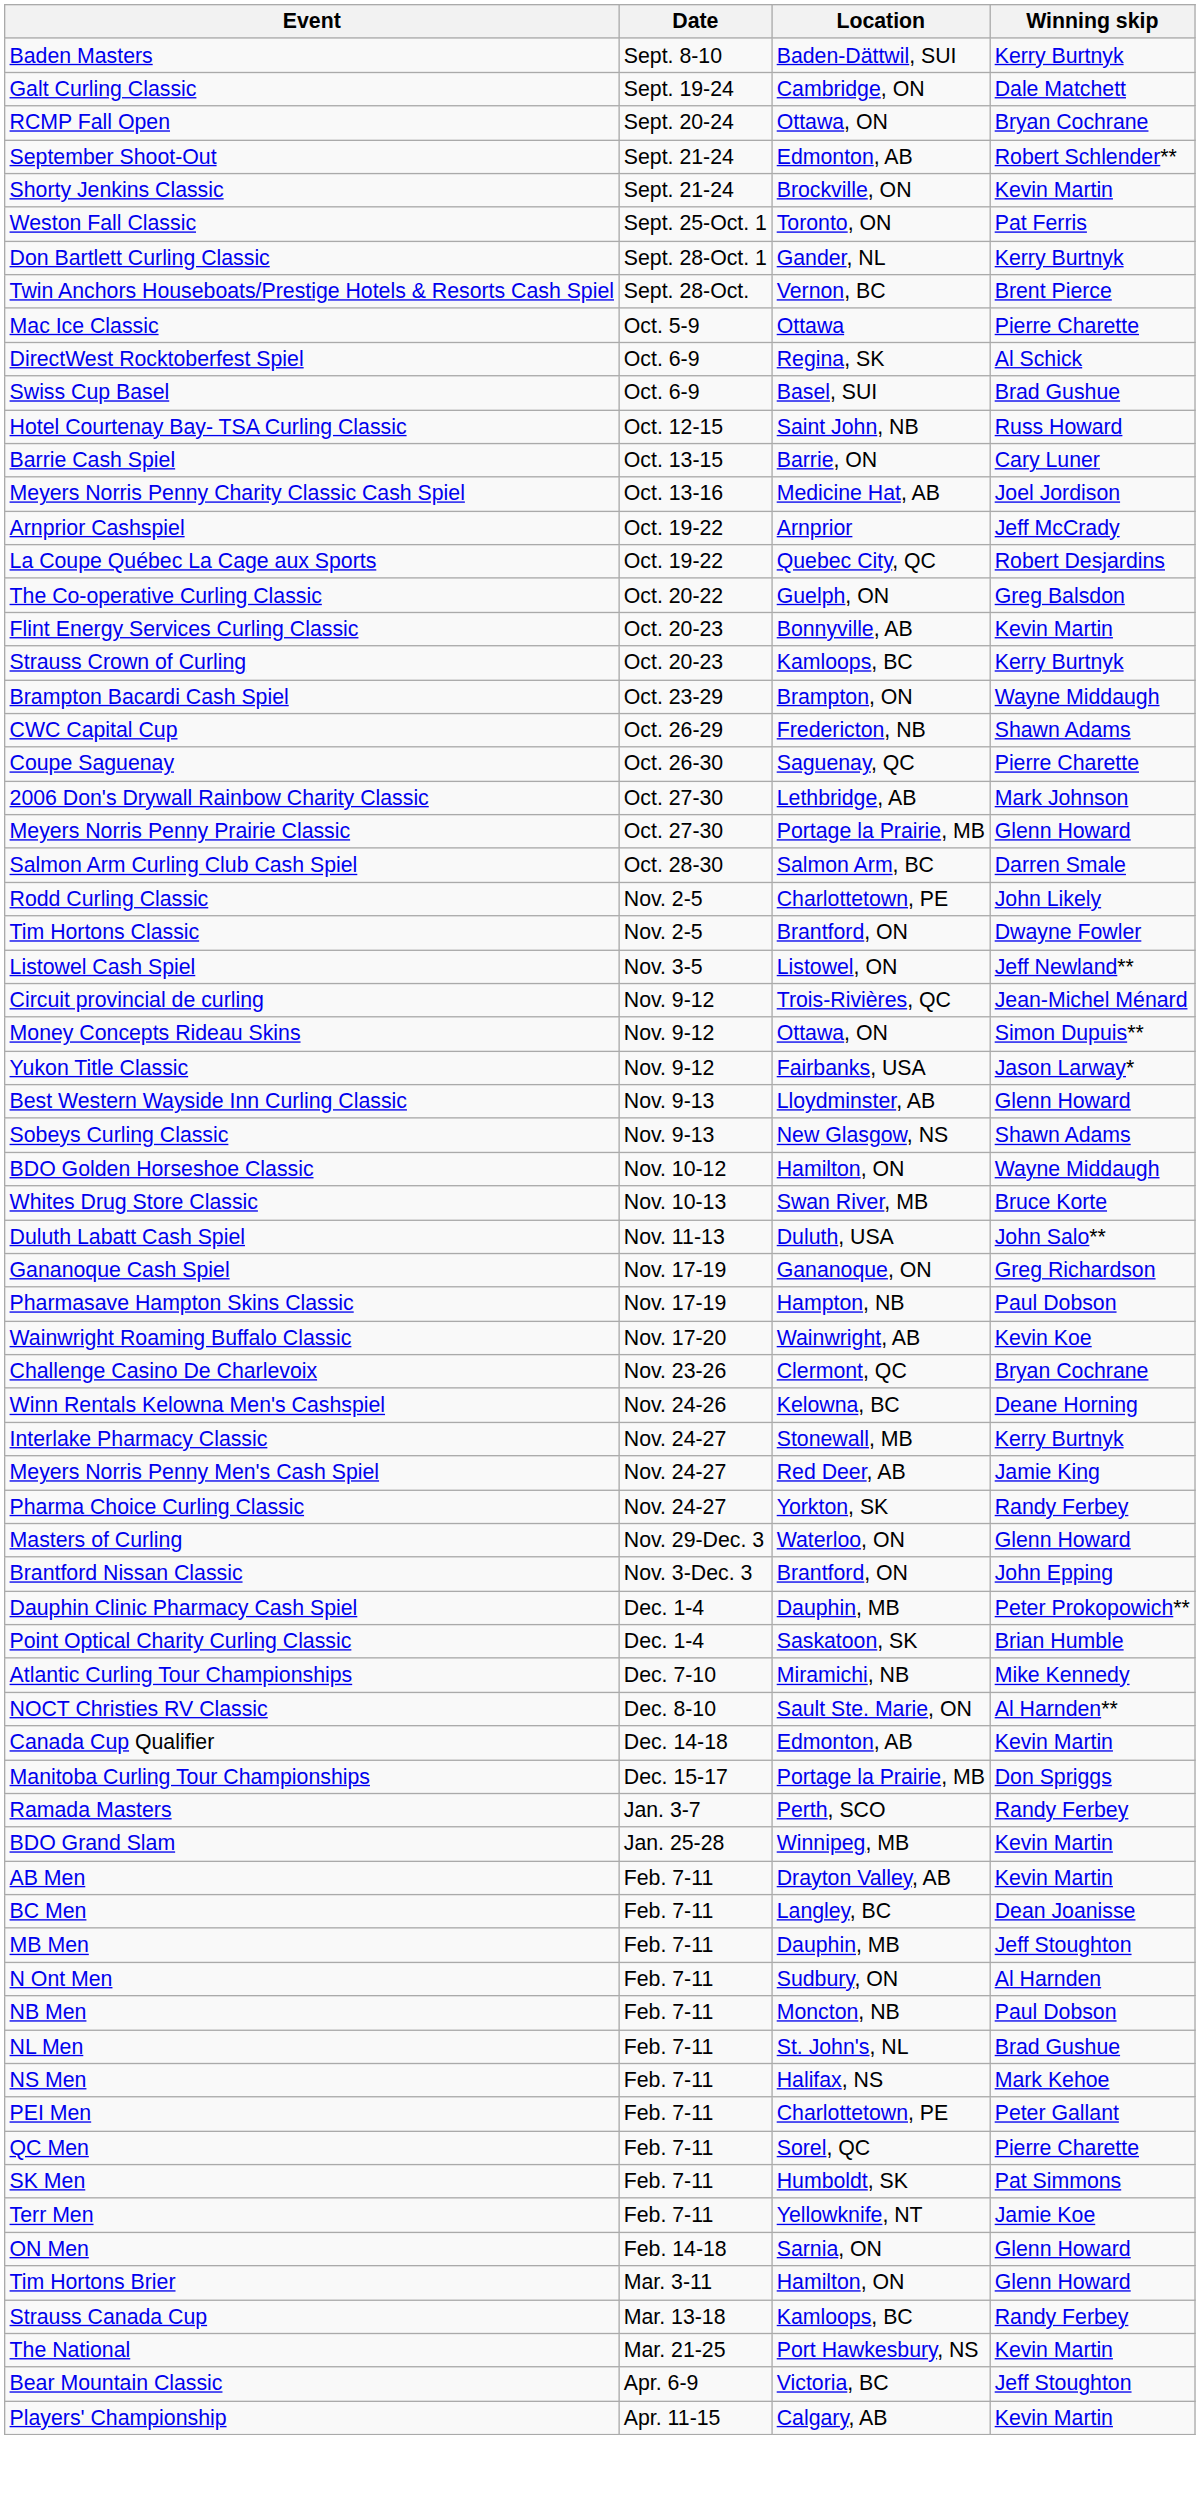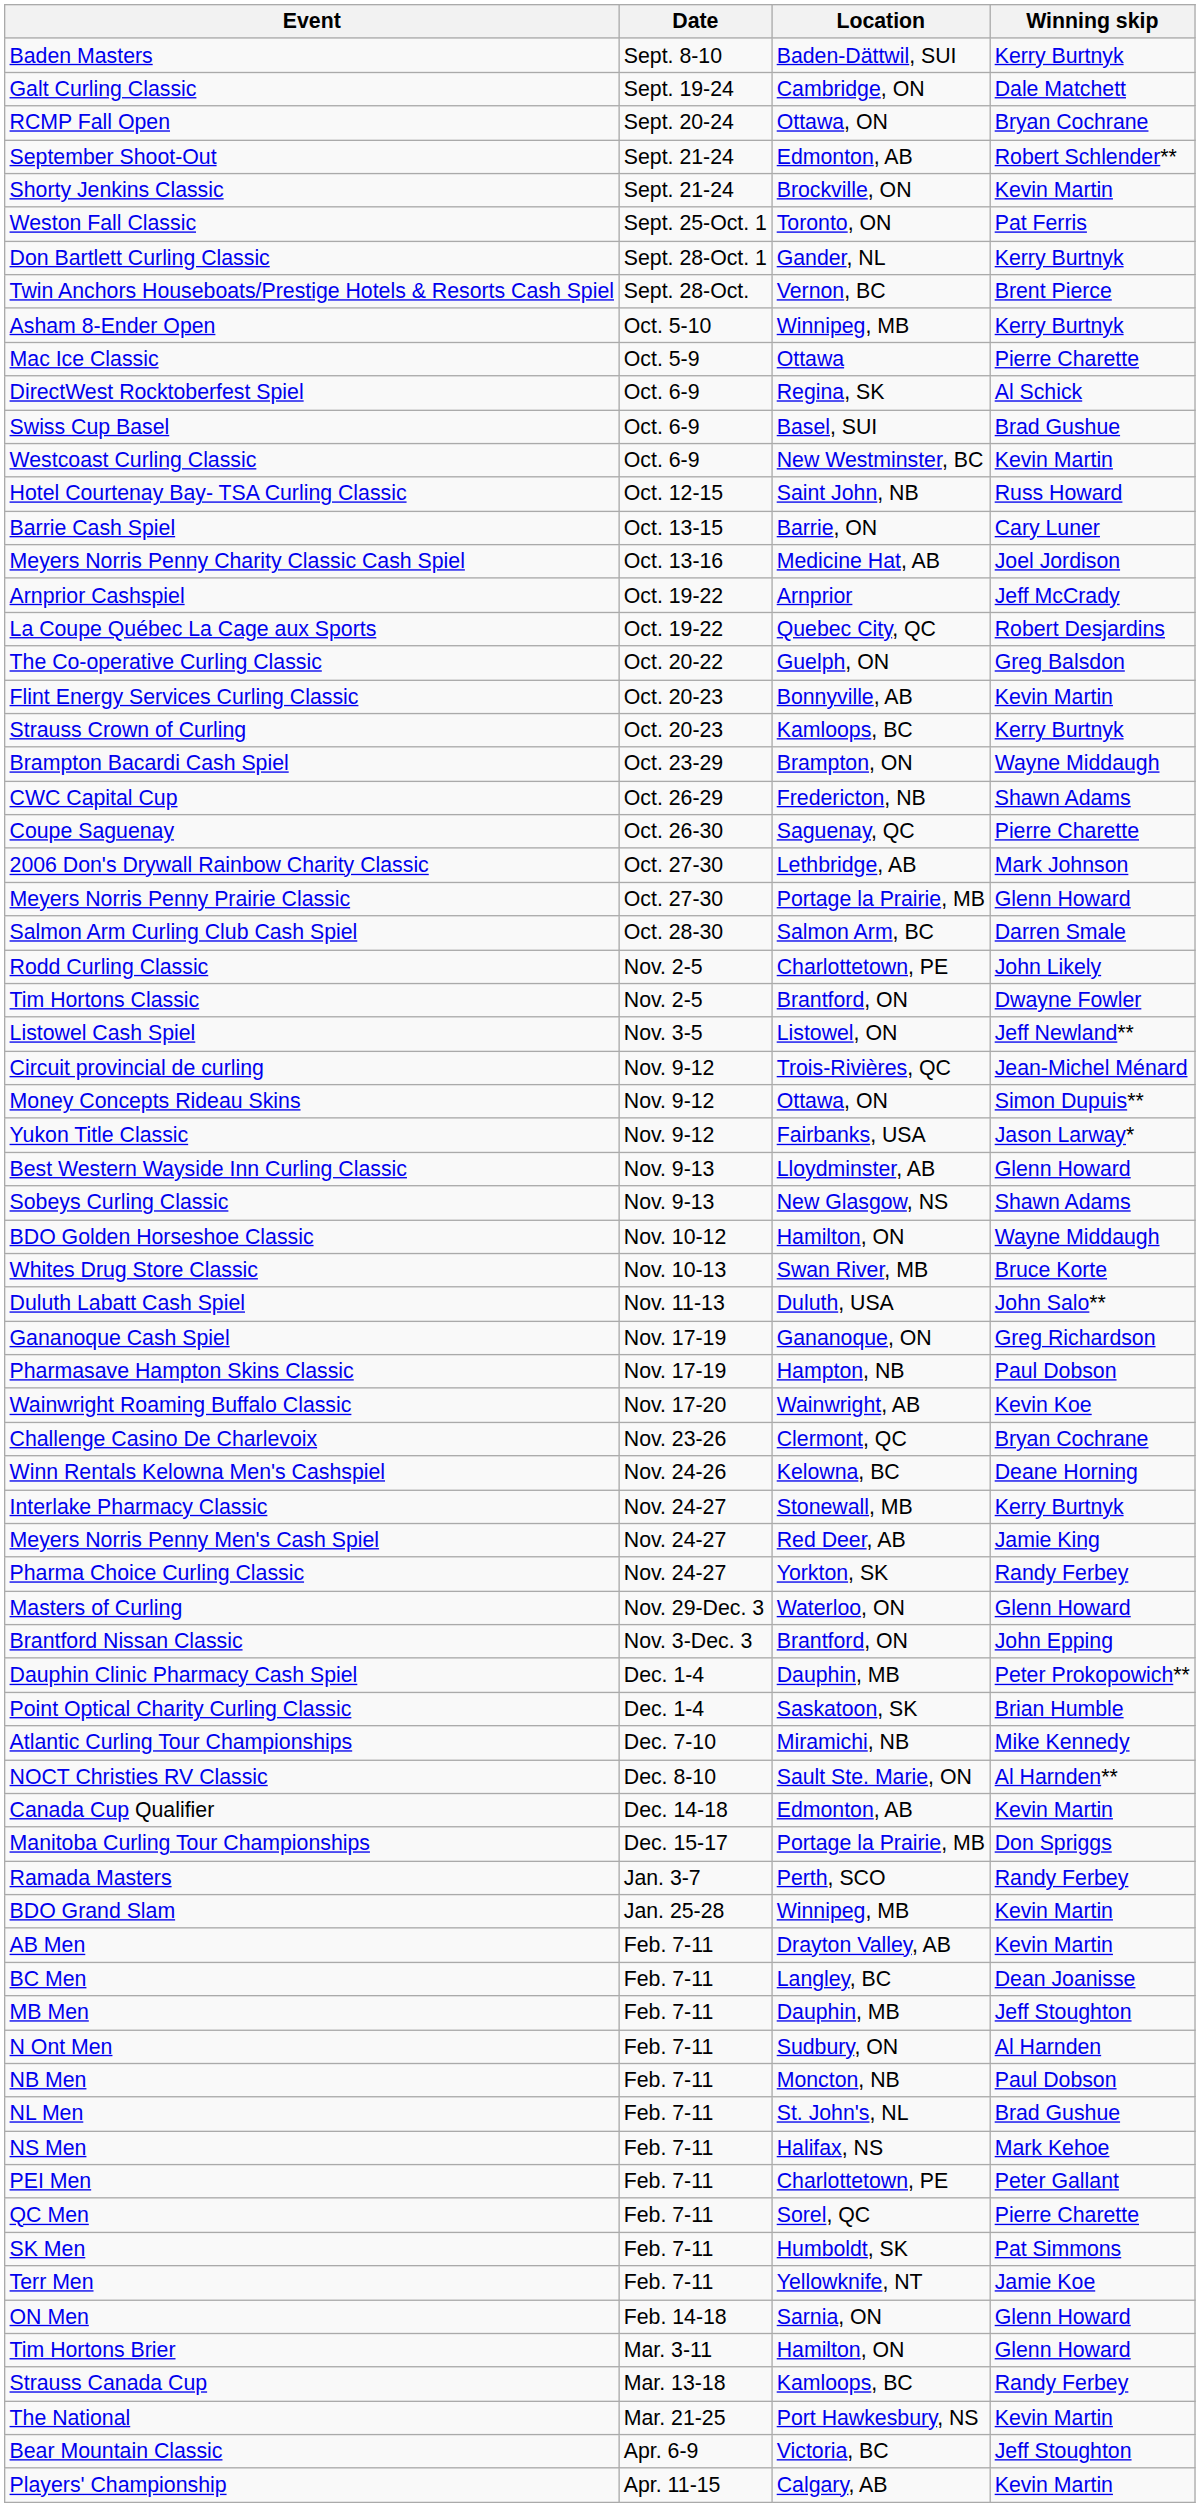+ row: Asham 8-Ender Open | Oct. 5-10 | Winnipeg, MB | Kerry Burtnyk
+ row: Westcoast Curling Classic | Oct. 6-9 | New Westminster, BC | Kevin Martin
